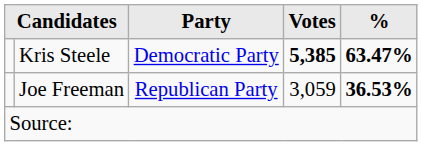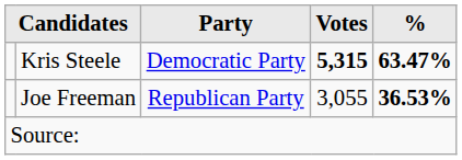Kris Steele | Votes: 5,385 -> 5,315
Joe Freeman | Votes: 3,059 -> 3,055
